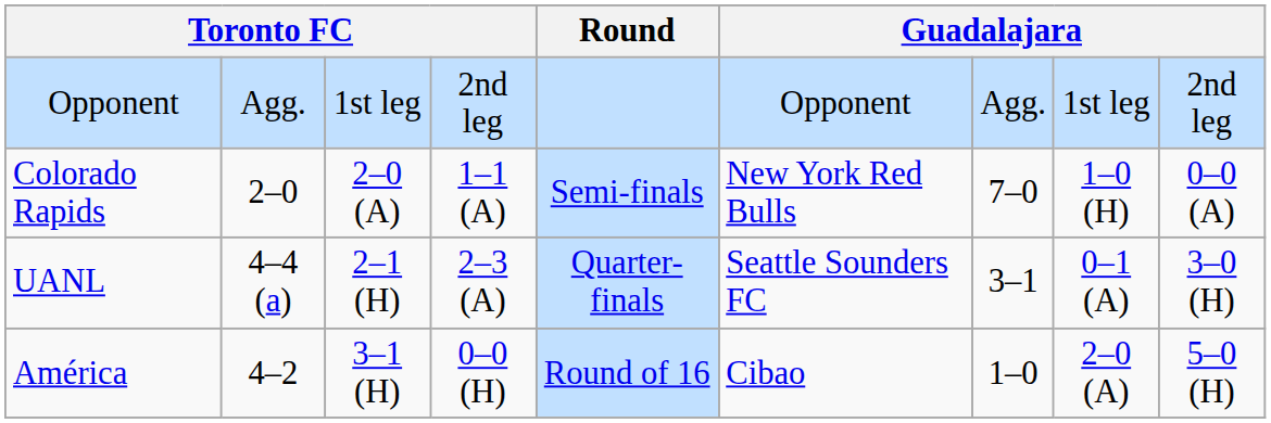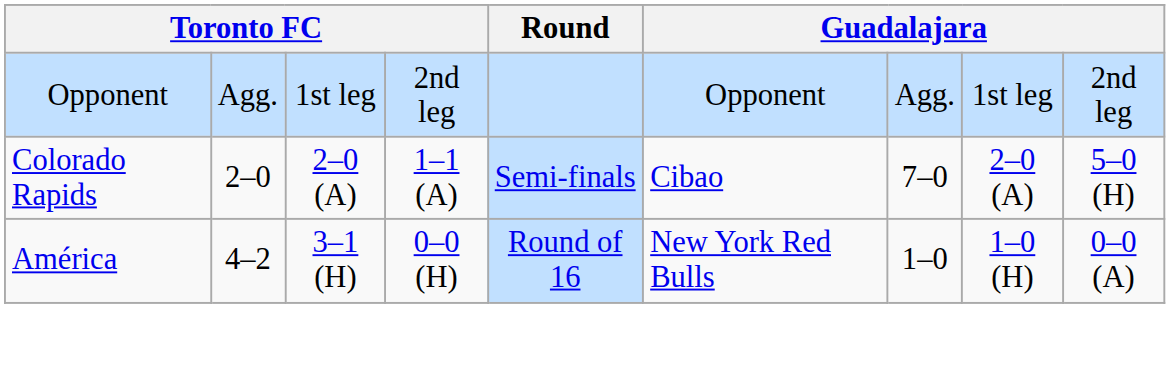Colorado Rapids | column 6: New York Red Bulls -> Cibao
Colorado Rapids | column 8: 1–0 (H) -> 2–0 (A)
Colorado Rapids | column 9: 0–0 (A) -> 5–0 (H)
- row: UANL | 4–4 (a) | 2–1 (H) | 2–3 (A) | Quarter-finals | Seattle Sounders FC | 3–1 | 0–1 (A) | 3–0 (H)
América | column 6: Cibao -> New York Red Bulls
América | column 8: 2–0 (A) -> 1–0 (H)
América | column 9: 5–0 (H) -> 0–0 (A)
